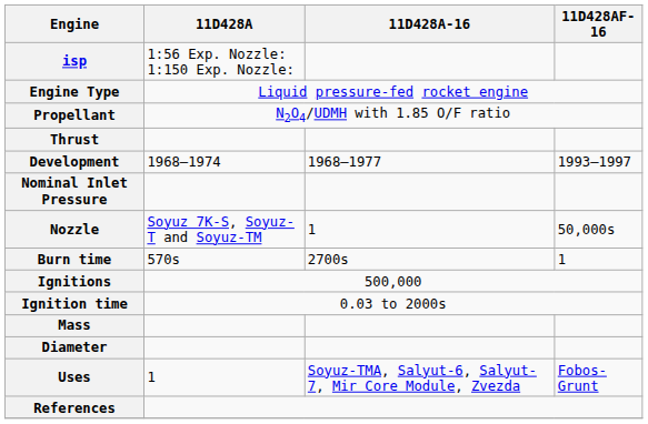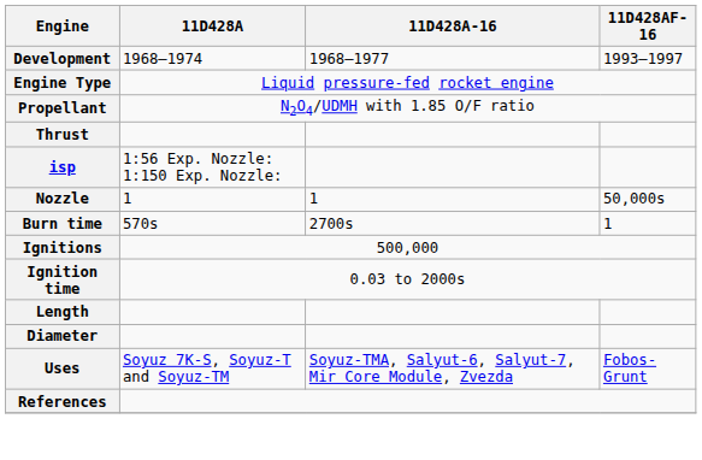rows swapped: Development <-> isp
- row: Nominal Inlet Pressure
Nozzle | 11D428A: Soyuz 7K-S, Soyuz-T and Soyuz-TM -> 1
- row: Mass
+ row: Length
Uses | 11D428A: 1 -> Soyuz 7K-S, Soyuz-T and Soyuz-TM
